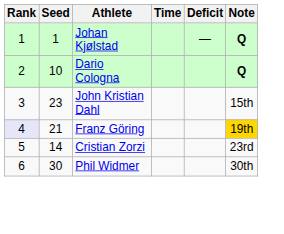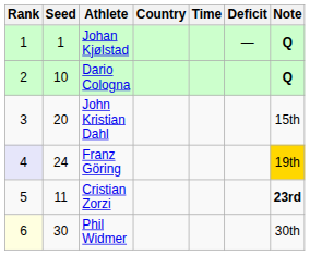+ column: Country
John Kristian Dahl | Seed: 23 -> 20
Franz Göring | Seed: 21 -> 24
Cristian Zorzi | Seed: 14 -> 11
Cristian Zorzi | Note: normal -> bold
Phil Widmer | Rank: no background -> lightyellow background
